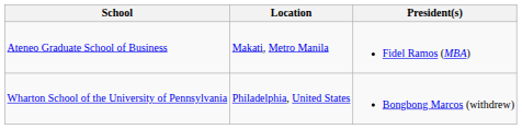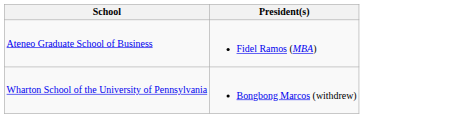- column: Location | Makati, Metro Manila | Philadelphia, United States
